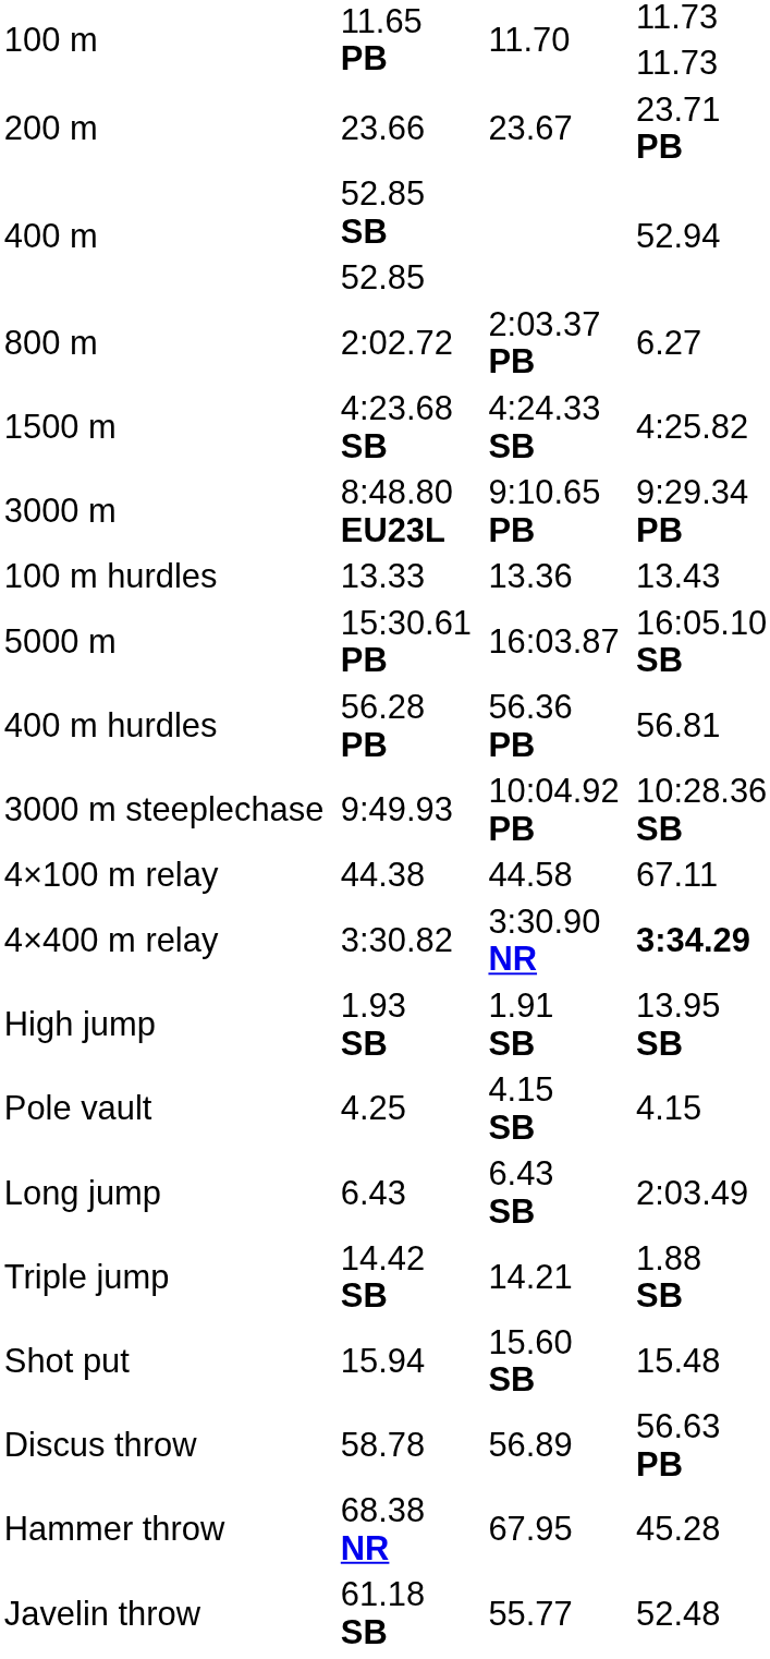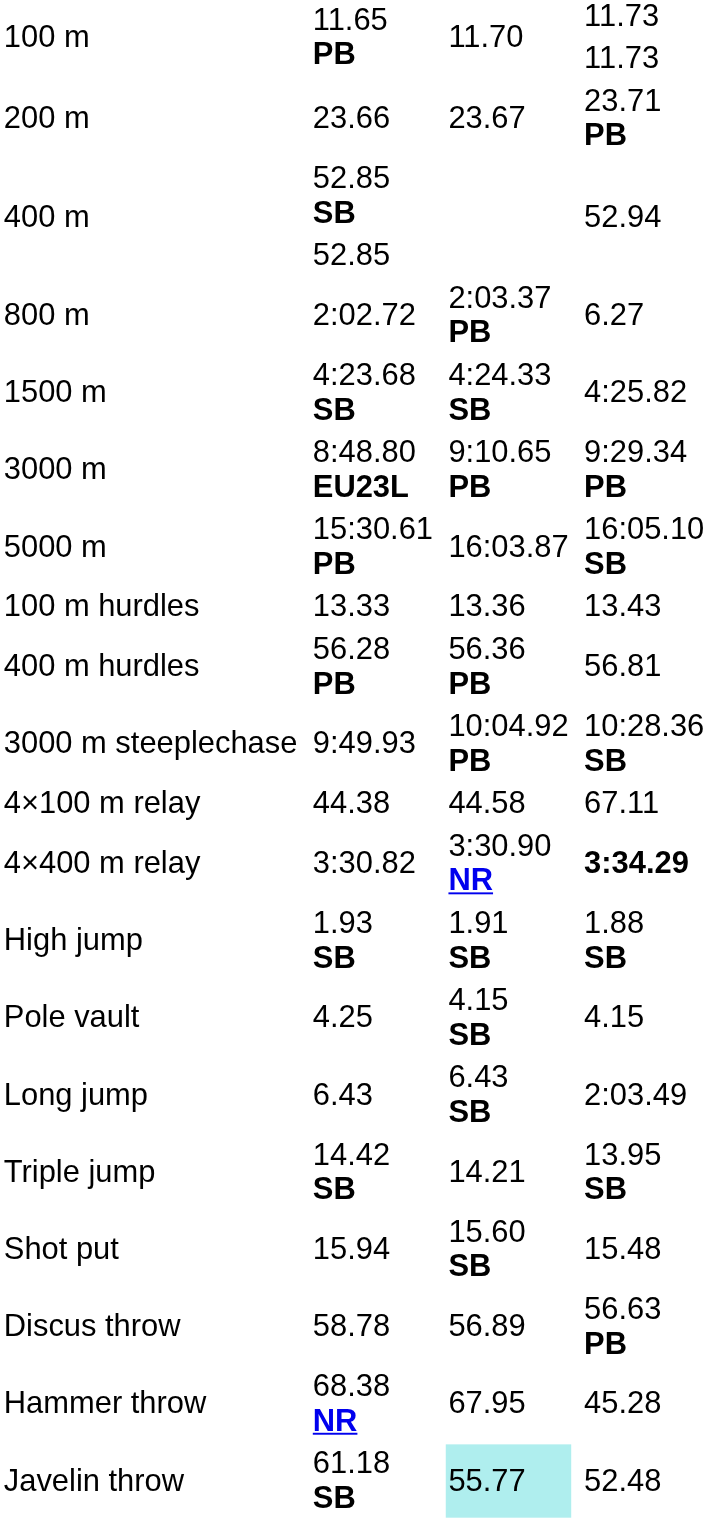rows swapped: 5000 m <-> 100 m hurdles
High jump | column 7: 13.95 SB -> 1.88 SB
Triple jump | column 7: 1.88 SB -> 13.95 SB
Javelin throw | column 5: no background -> paleturquoise background
